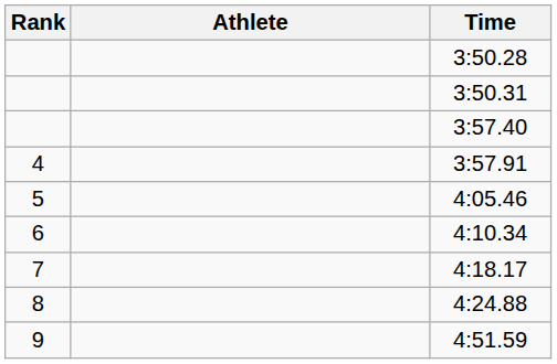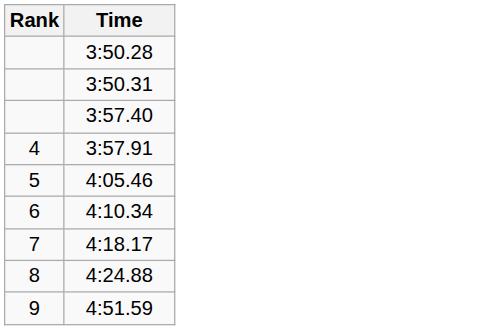- column: Athlete
